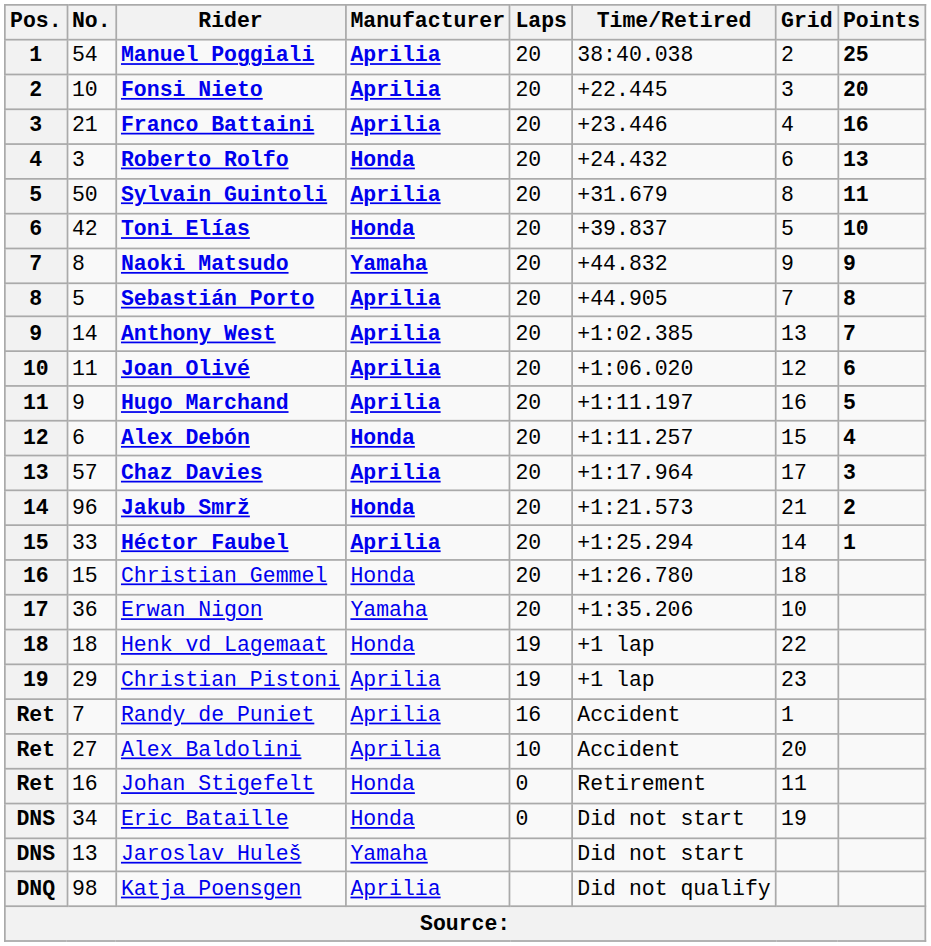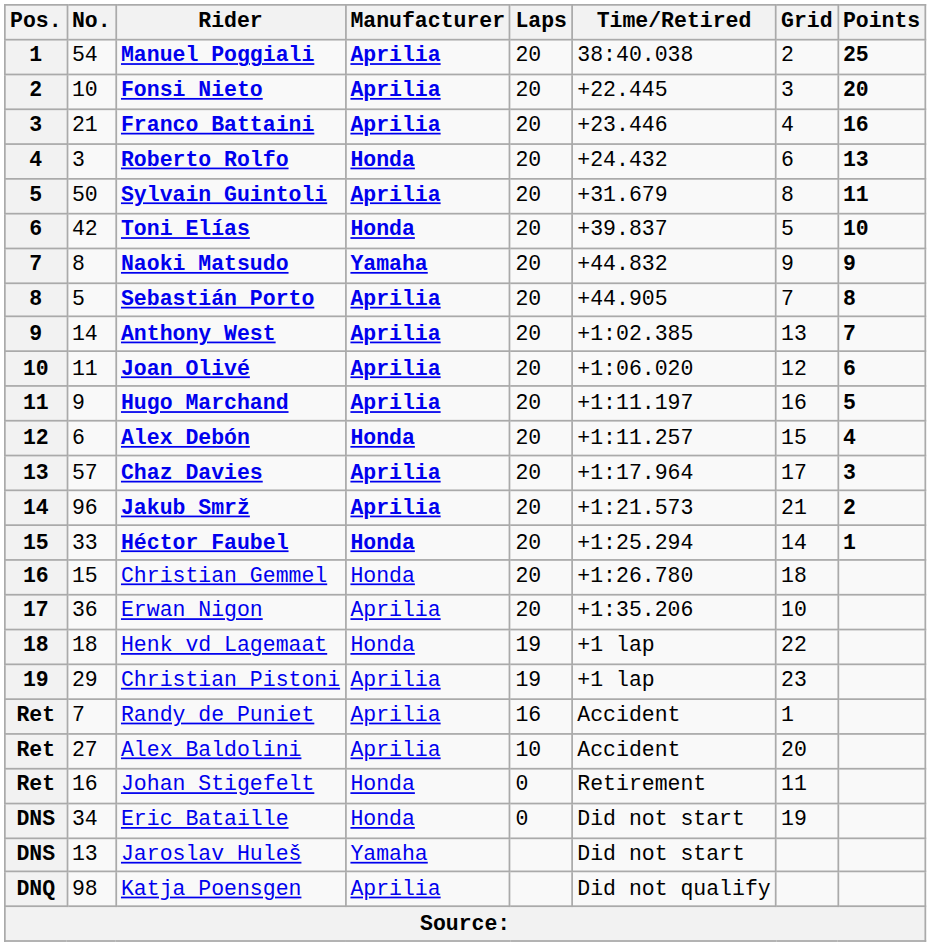Jakub Smrž | Manufacturer: Honda -> Aprilia
Héctor Faubel | Manufacturer: Aprilia -> Honda
Erwan Nigon | Manufacturer: Yamaha -> Aprilia
